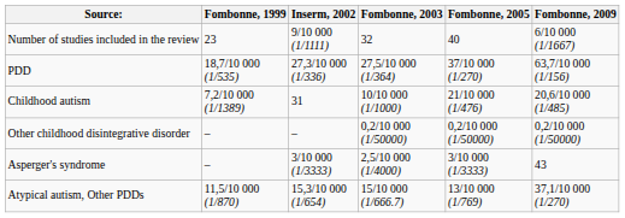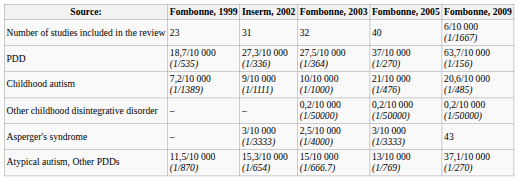Number of studies included in the review | Inserm, 2002: 9/10 000 (1/1111) -> 31
Childhood autism | Inserm, 2002: 31 -> 9/10 000 (1/1111)
